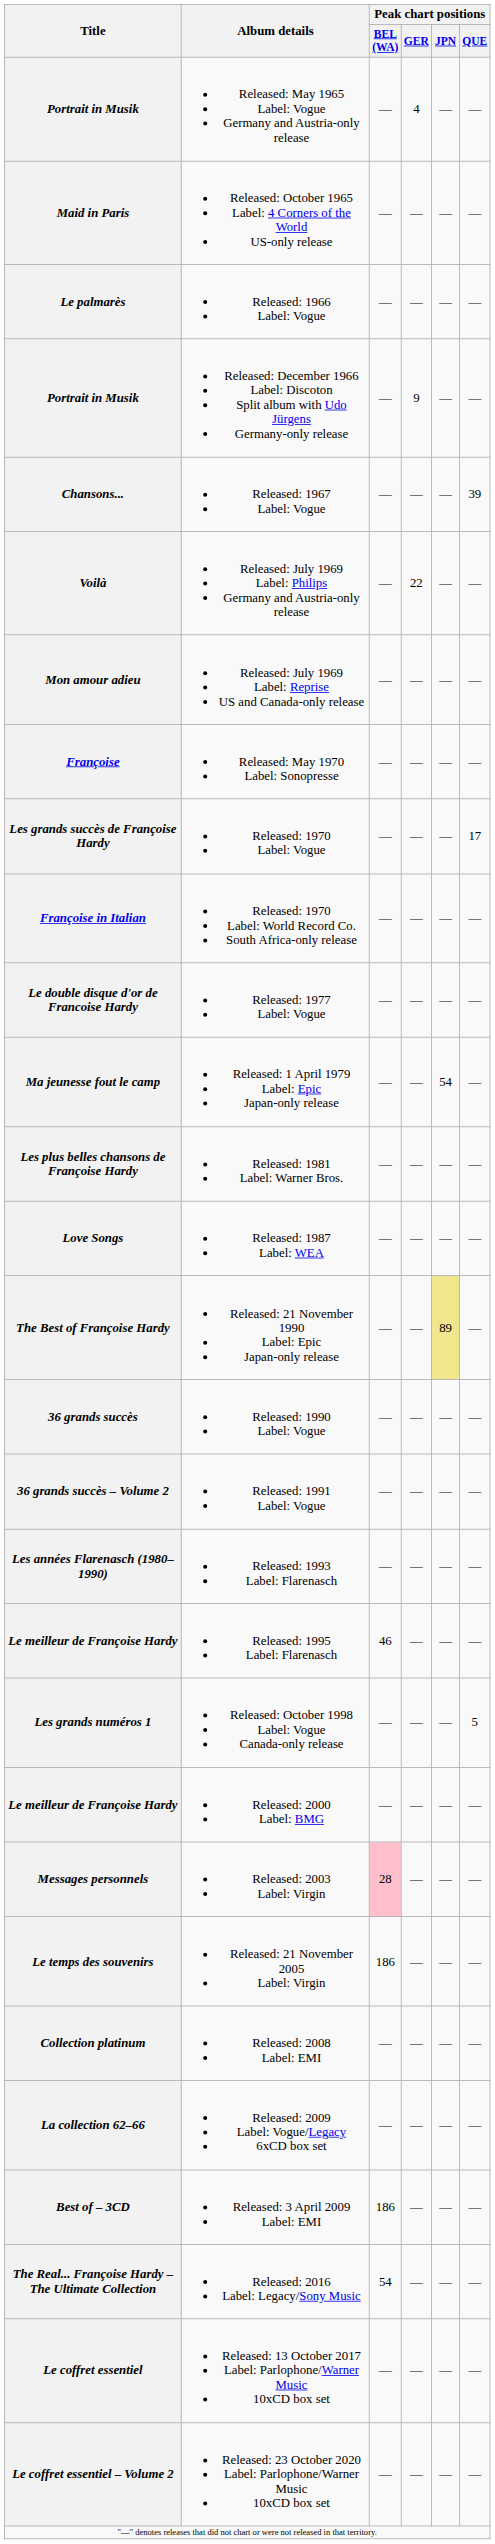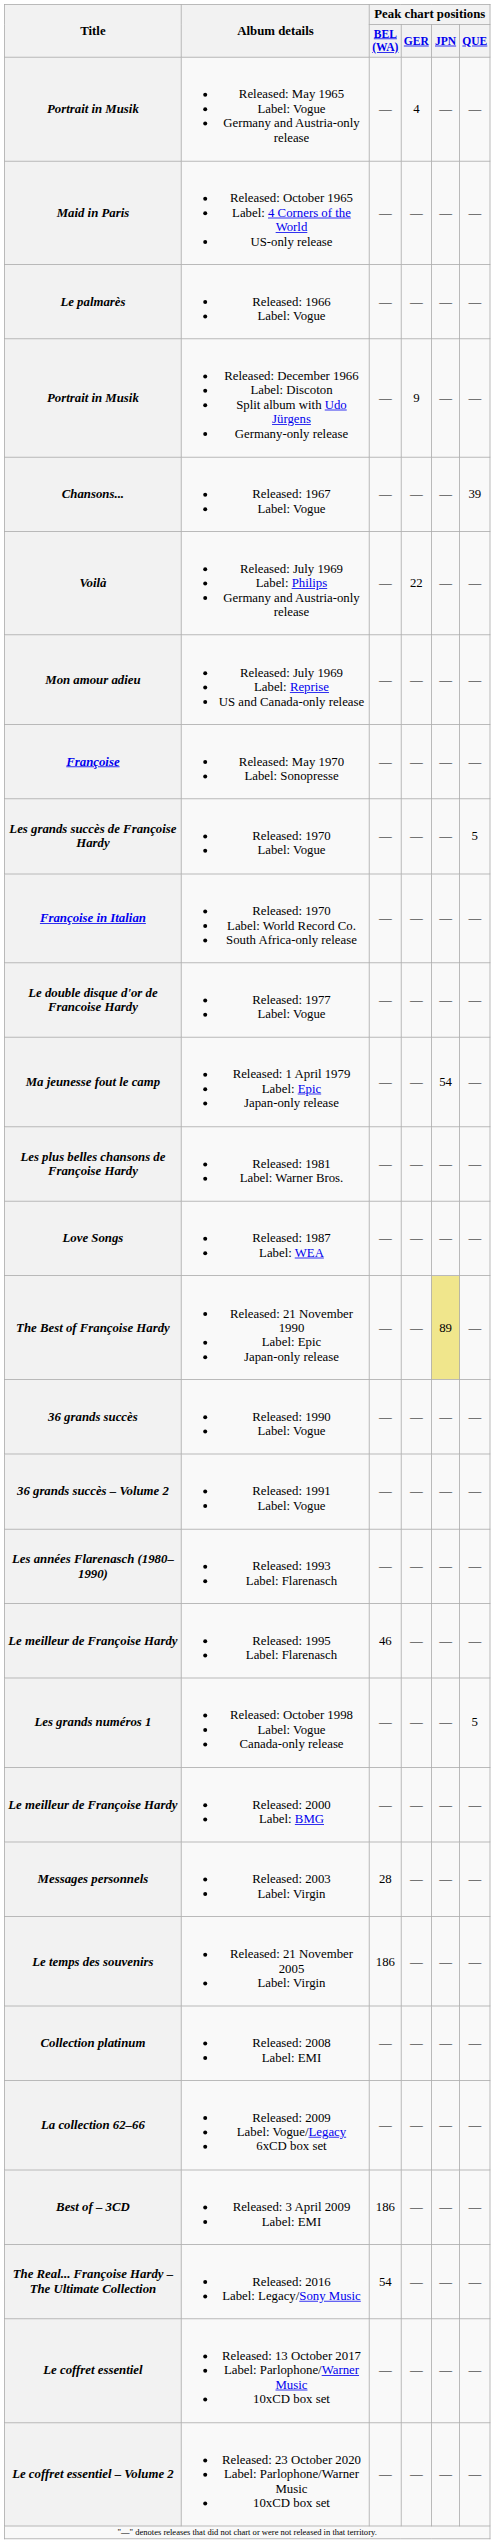Les grands succès de Françoise Hardy | Peak chart positions / QUE: 17 -> 5
Messages personnels | Peak chart positions / BEL (WA): pink background -> no background
